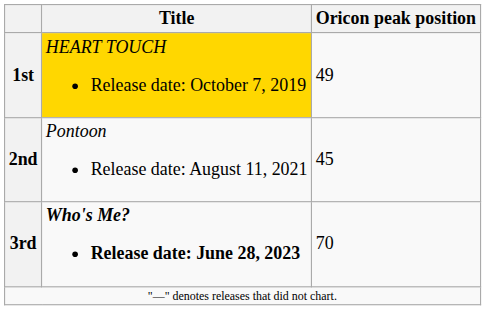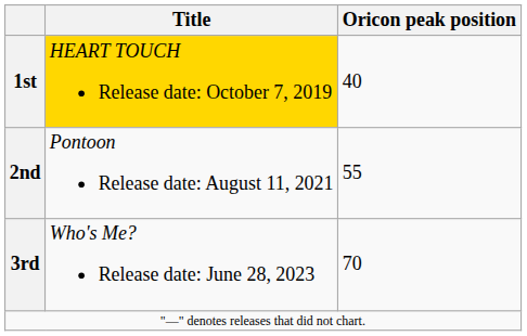1st | Oricon peak position: 49 -> 40
2nd | Oricon peak position: 45 -> 55
3rd | Title: bold -> normal
